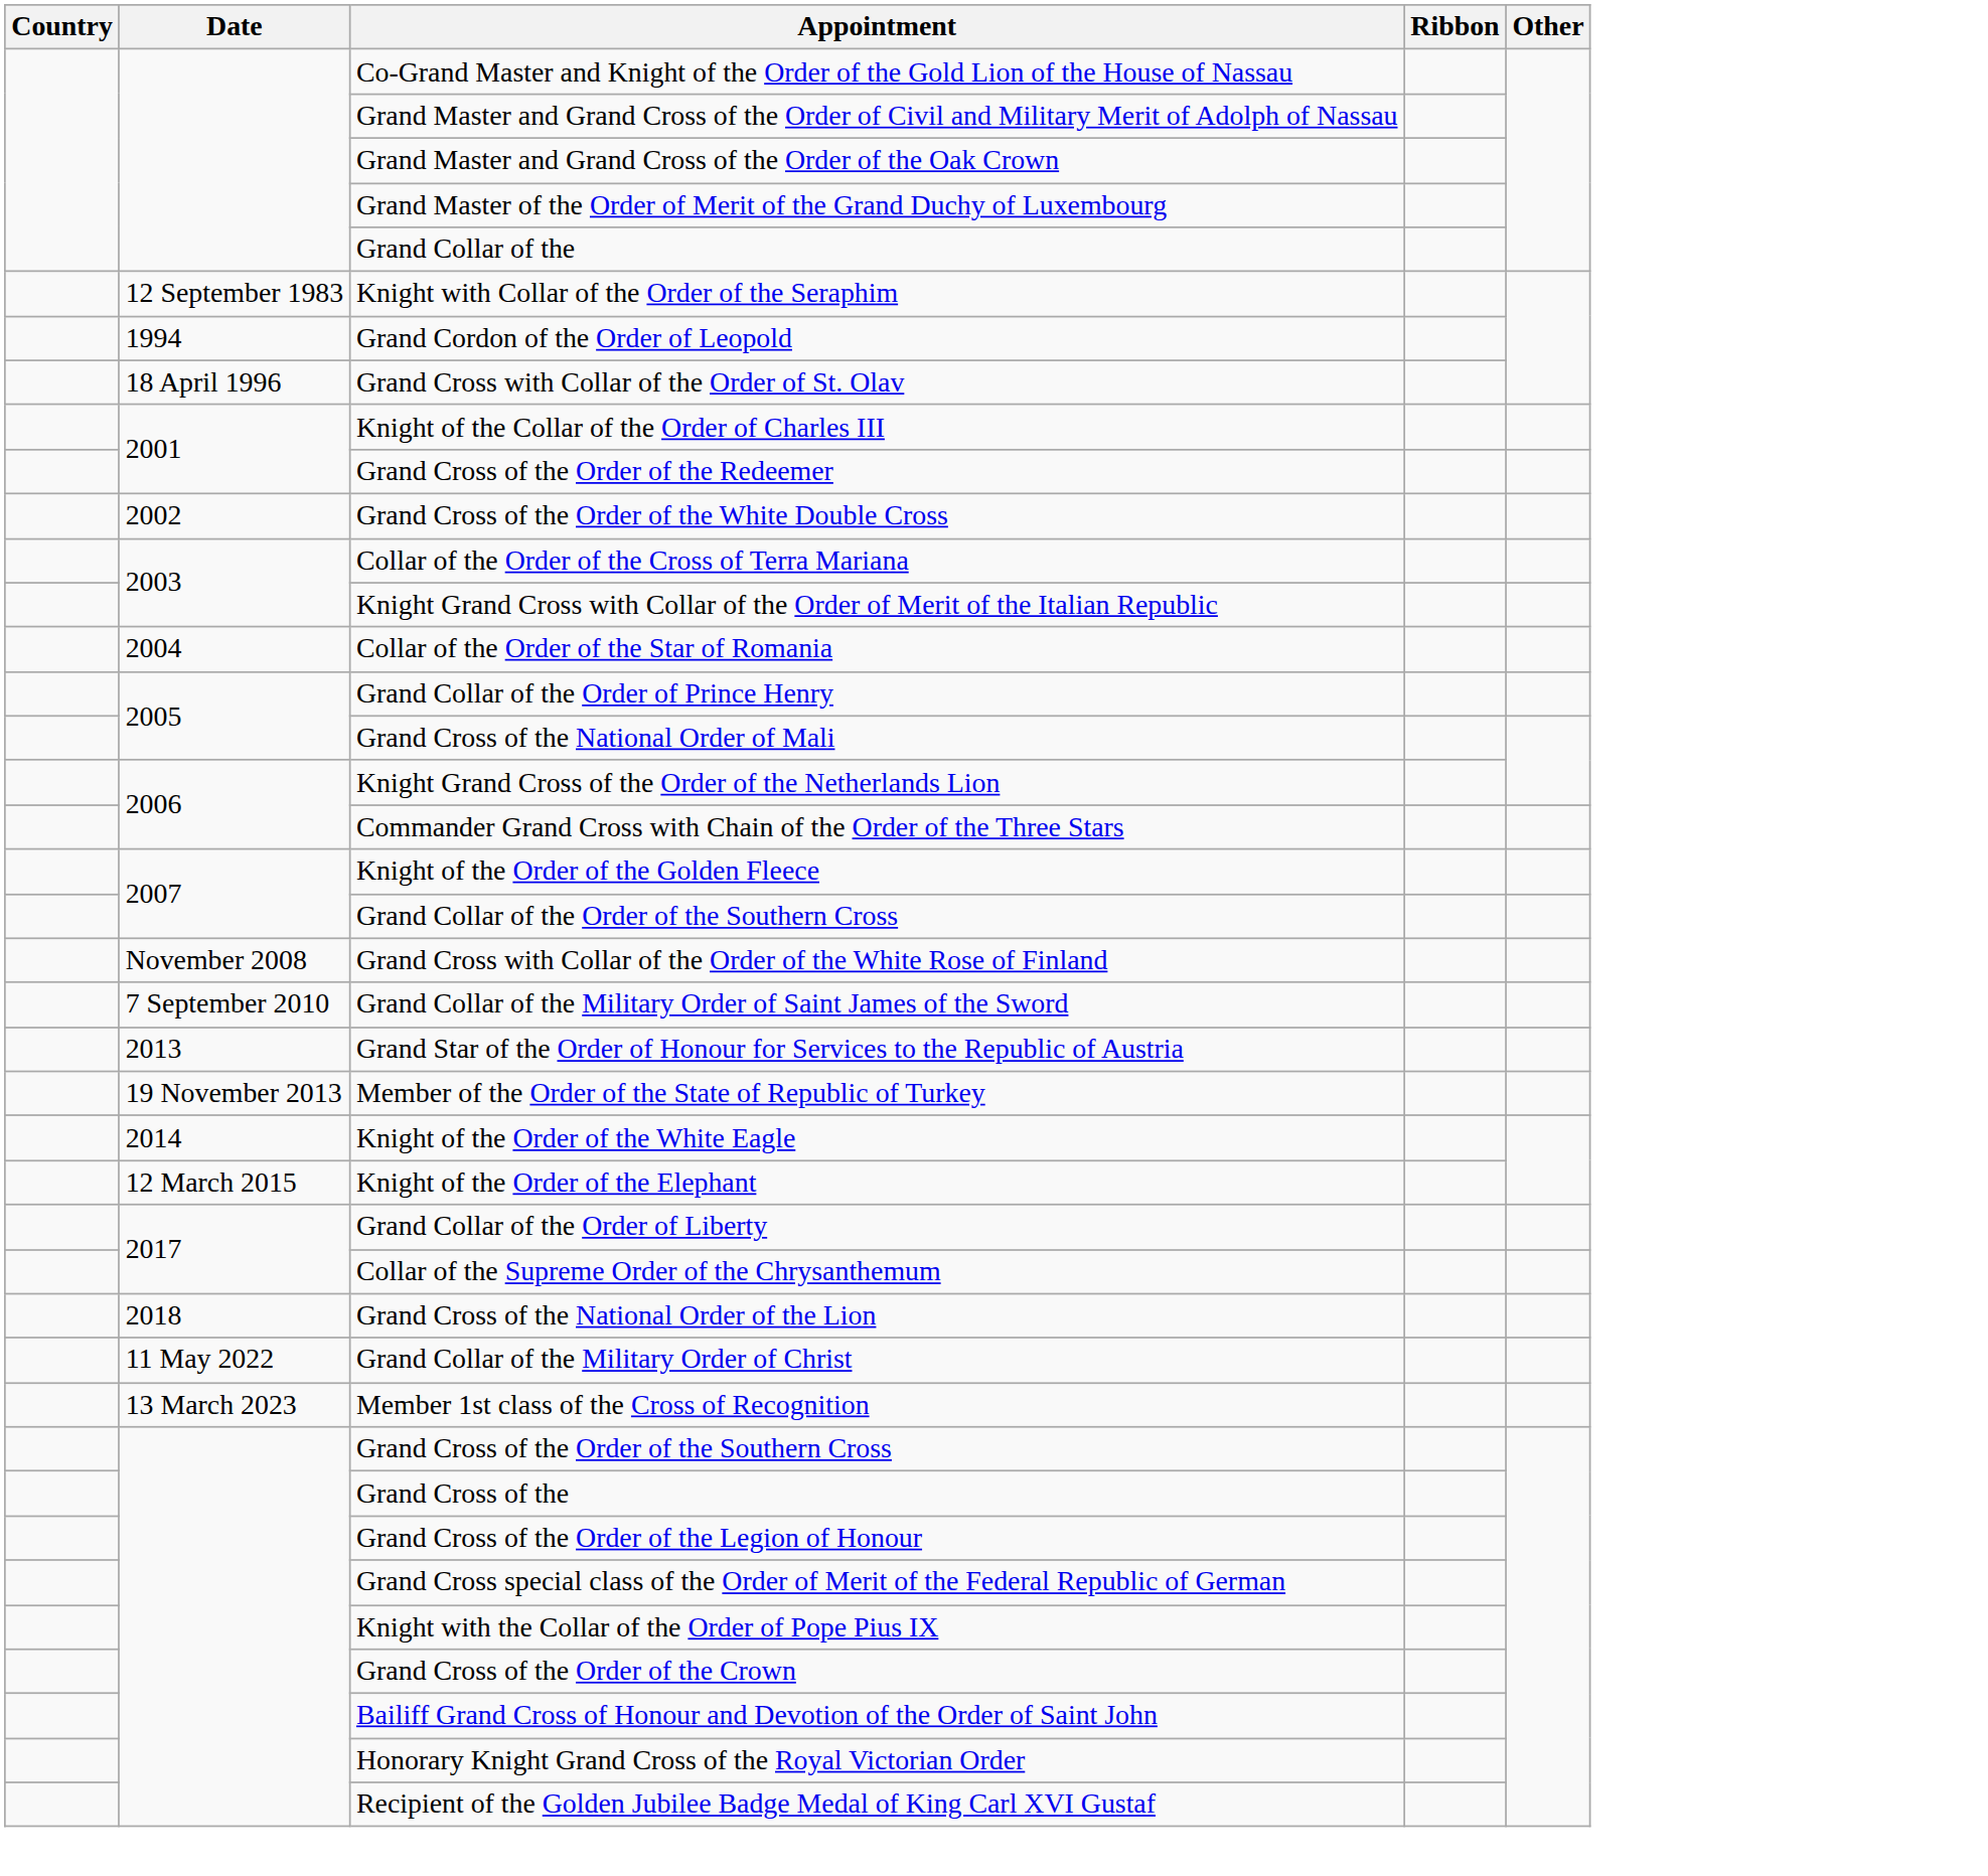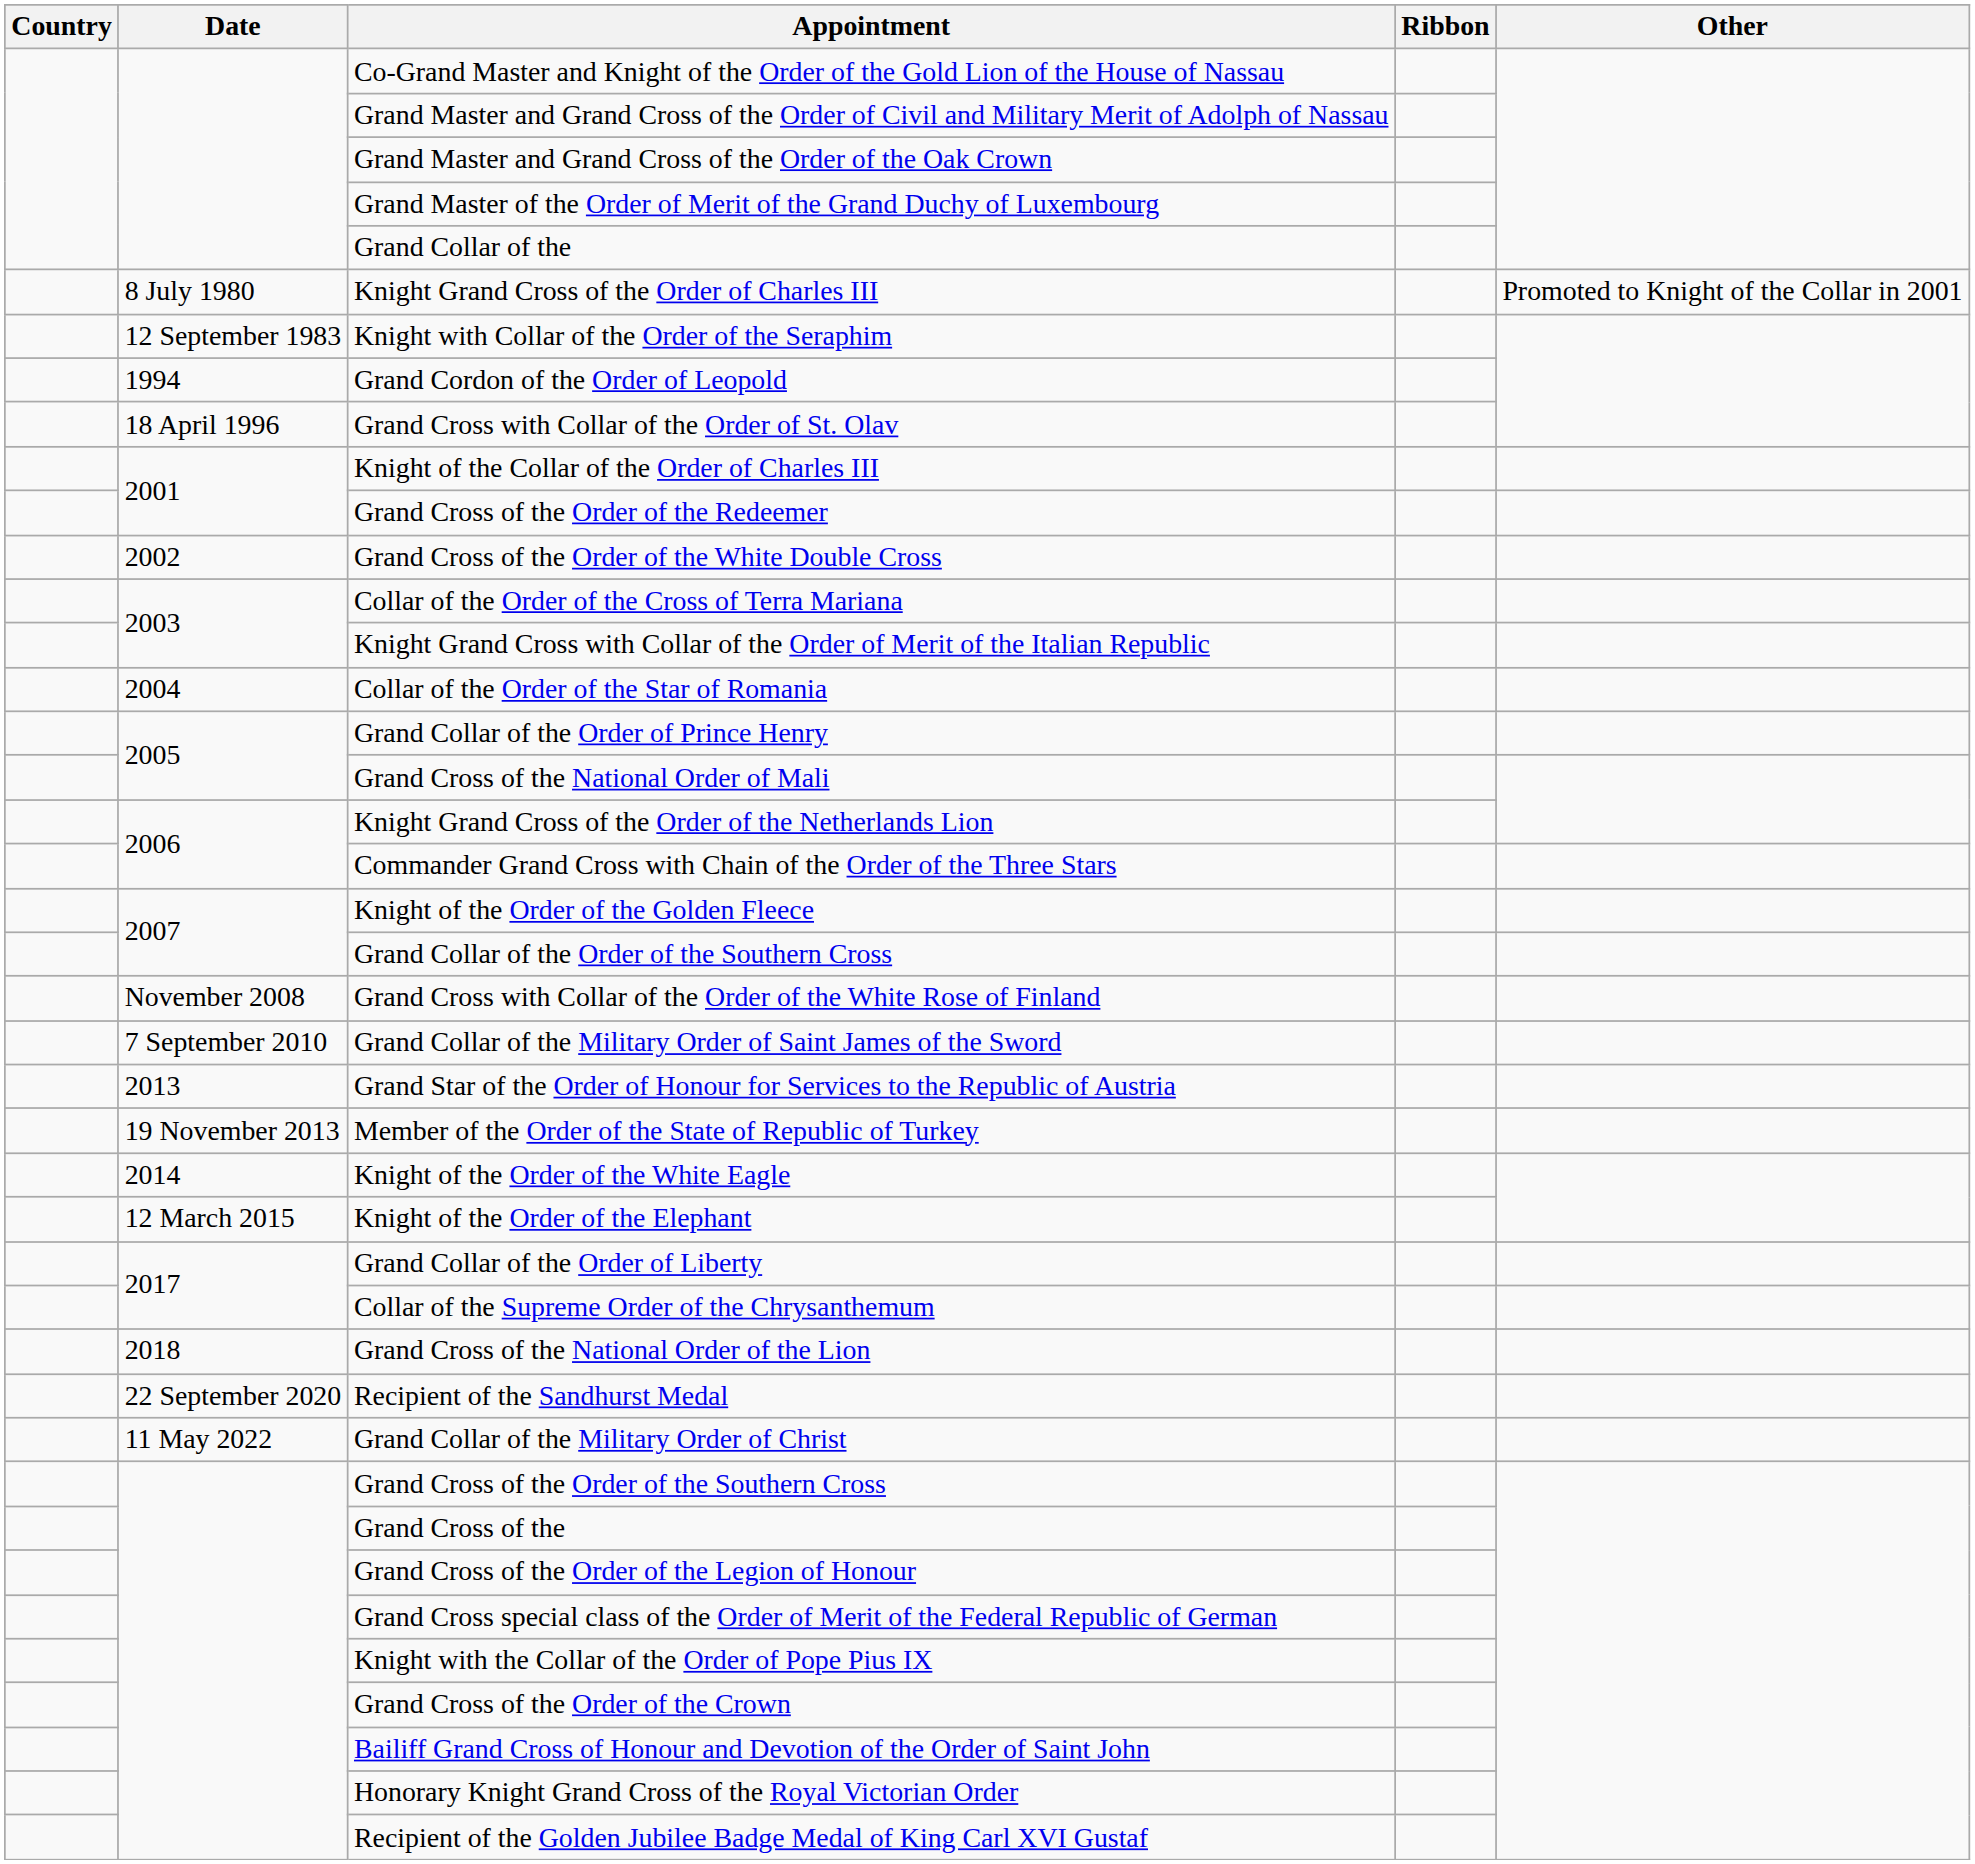+ row: 8 July 1980 | Knight Grand Cross of the Order of Charles III | Promoted to Knight of the Collar in 2001
+ row: 22 September 2020 | Recipient of the Sandhurst Medal
- row: 13 March 2023 | Member 1st class of the Cross of Recognition
